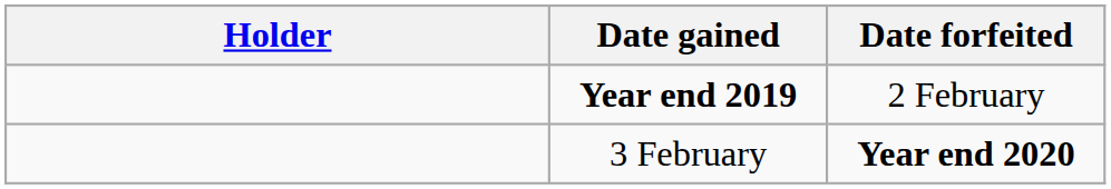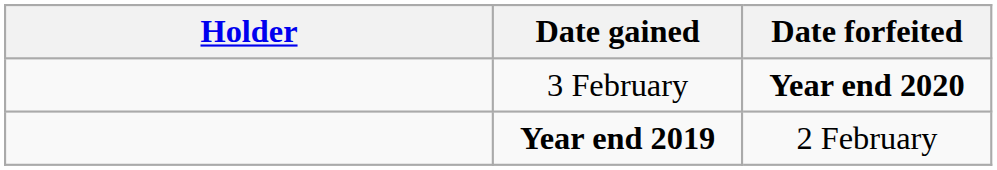rows swapped: Year end 2019 <-> 3 February
